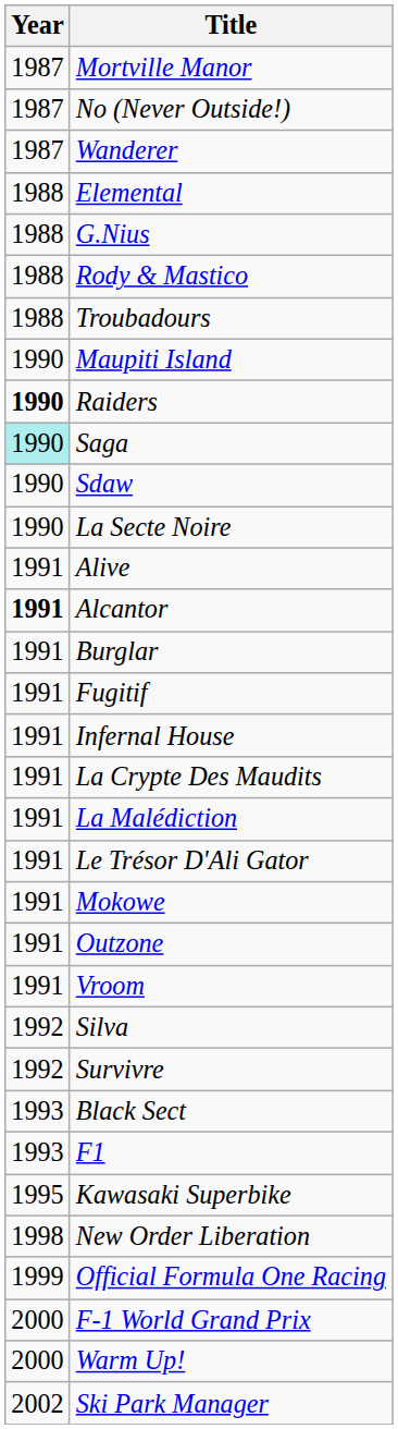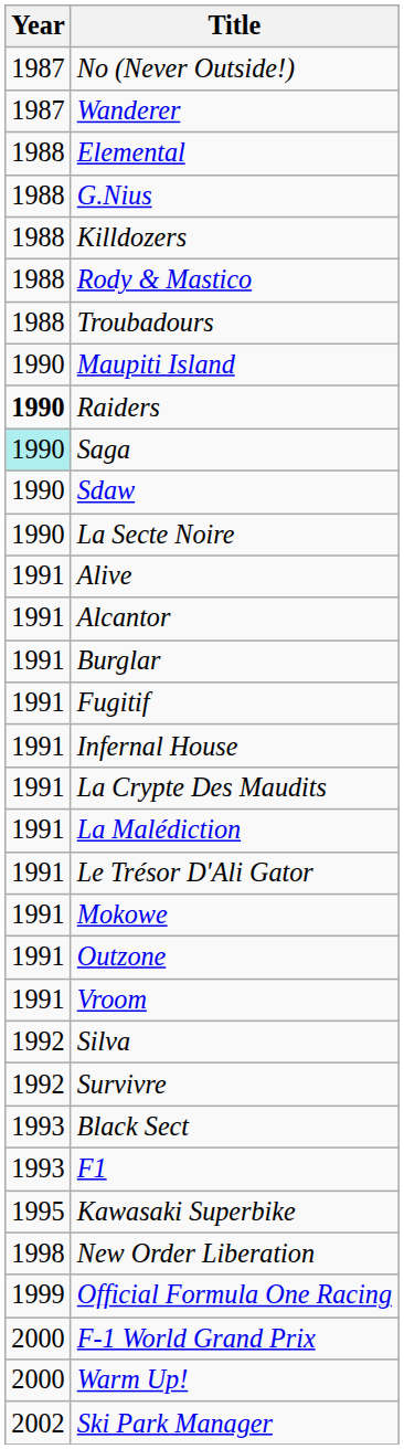- row: 1987 | Mortville Manor
+ row: 1988 | Killdozers
Alcantor | Year: bold -> normal
